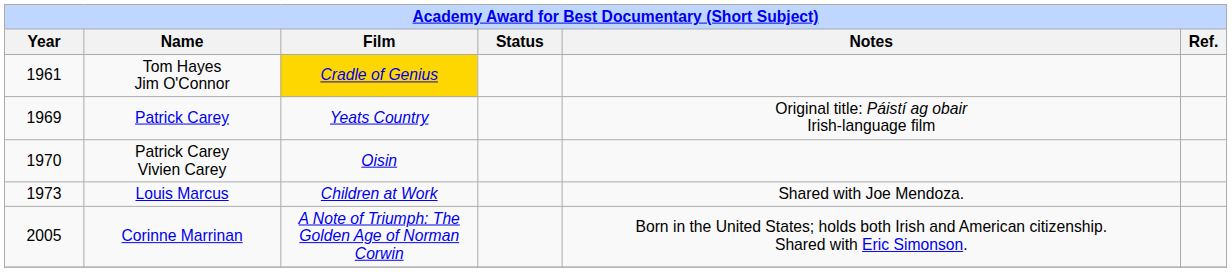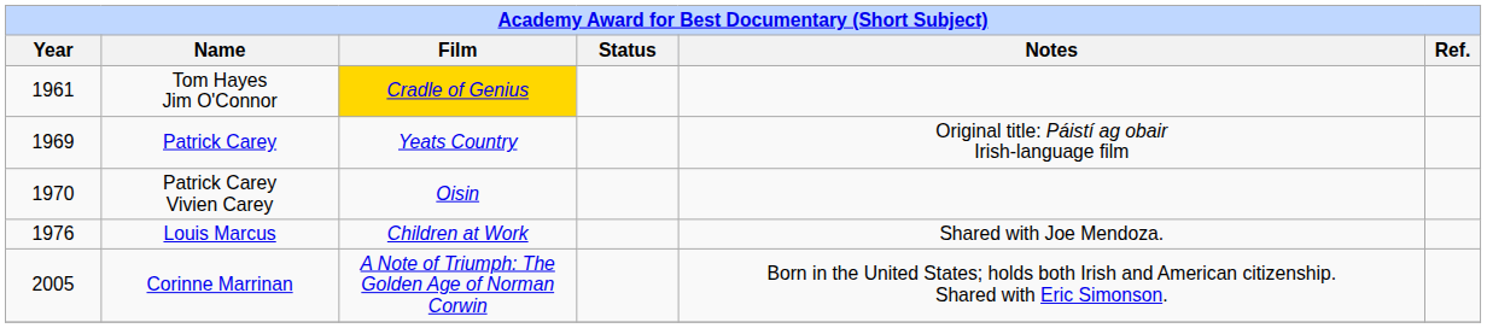Louis Marcus | Year: 1973 -> 1976
